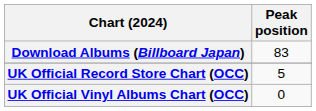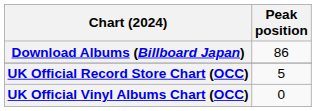Download Albums (Billboard Japan) | Peak position: 83 -> 86
